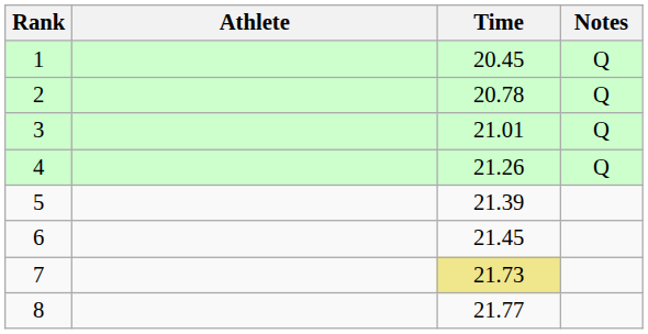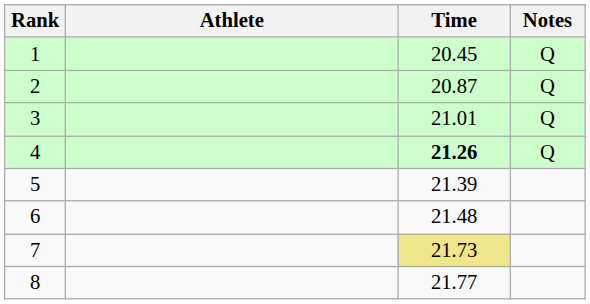2 | Time: 20.78 -> 20.87
4 | Time: normal -> bold
6 | Time: 21.45 -> 21.48
